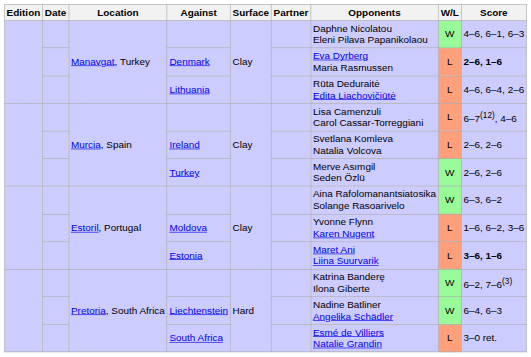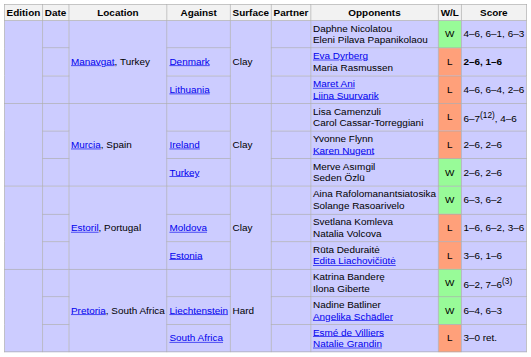Lithuania | Opponents: Rūta Deduraitė Edita Liachovičiūtė -> Maret Ani Liina Suurvarik
Ireland | Opponents: Svetlana Komleva Natalia Volcova -> Yvonne Flynn Karen Nugent
Moldova | Opponents: Yvonne Flynn Karen Nugent -> Svetlana Komleva Natalia Volcova
Estonia | Opponents: Maret Ani Liina Suurvarik -> Rūta Deduraitė Edita Liachovičiūtė
Estonia | Score: bold -> normal
